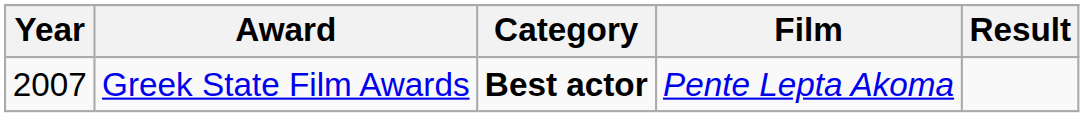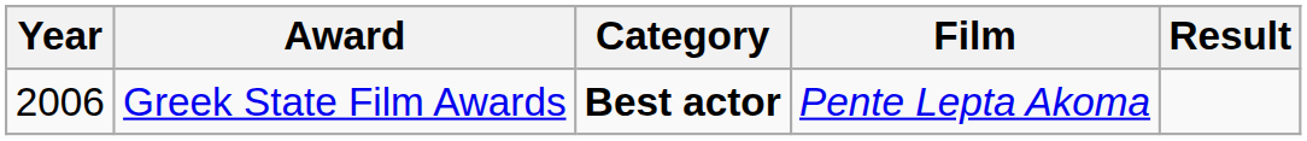Greek State Film Awards | Year: 2007 -> 2006
